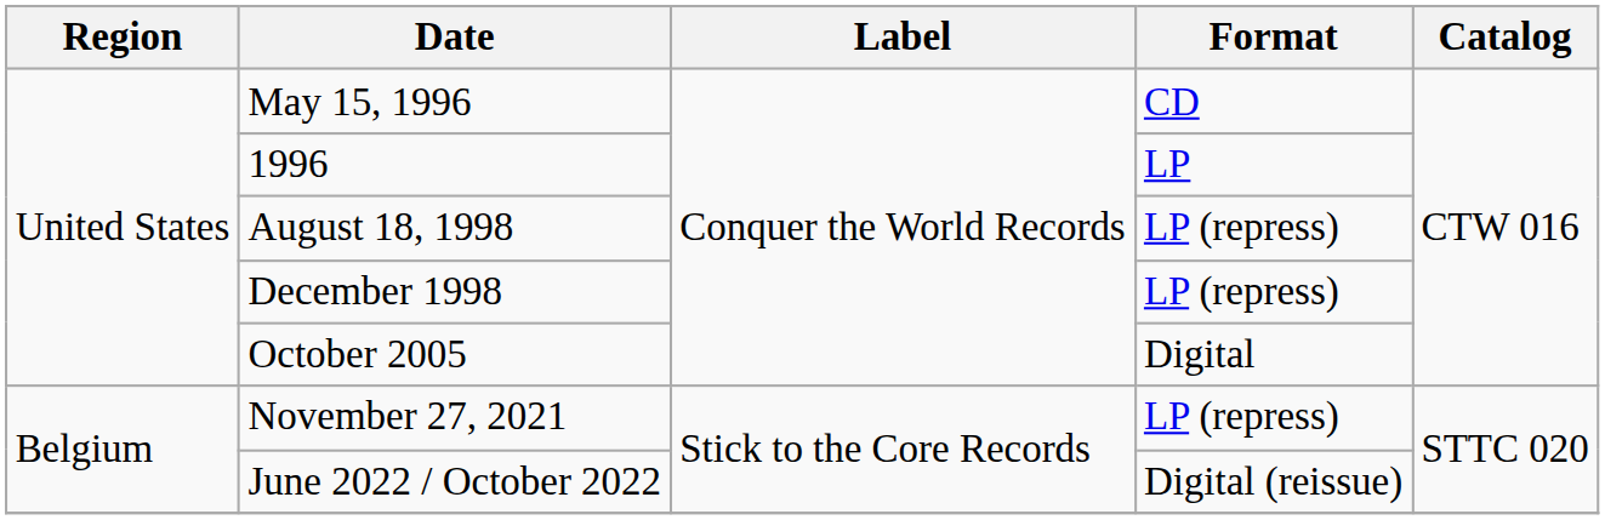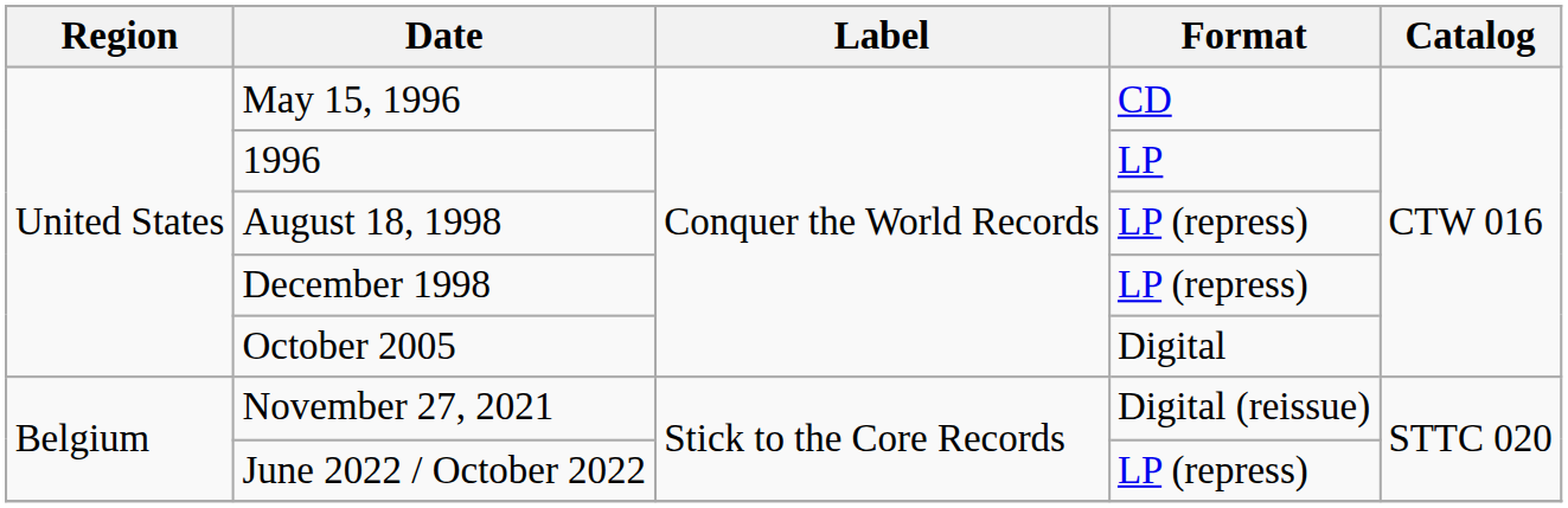November 27, 2021 | Format: LP (repress) -> Digital (reissue)
June 2022 / October 2022 | Format: Digital (reissue) -> LP (repress)
